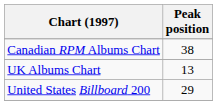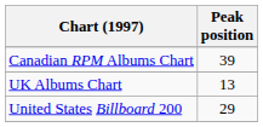Canadian RPM Albums Chart | Peak position: 38 -> 39
